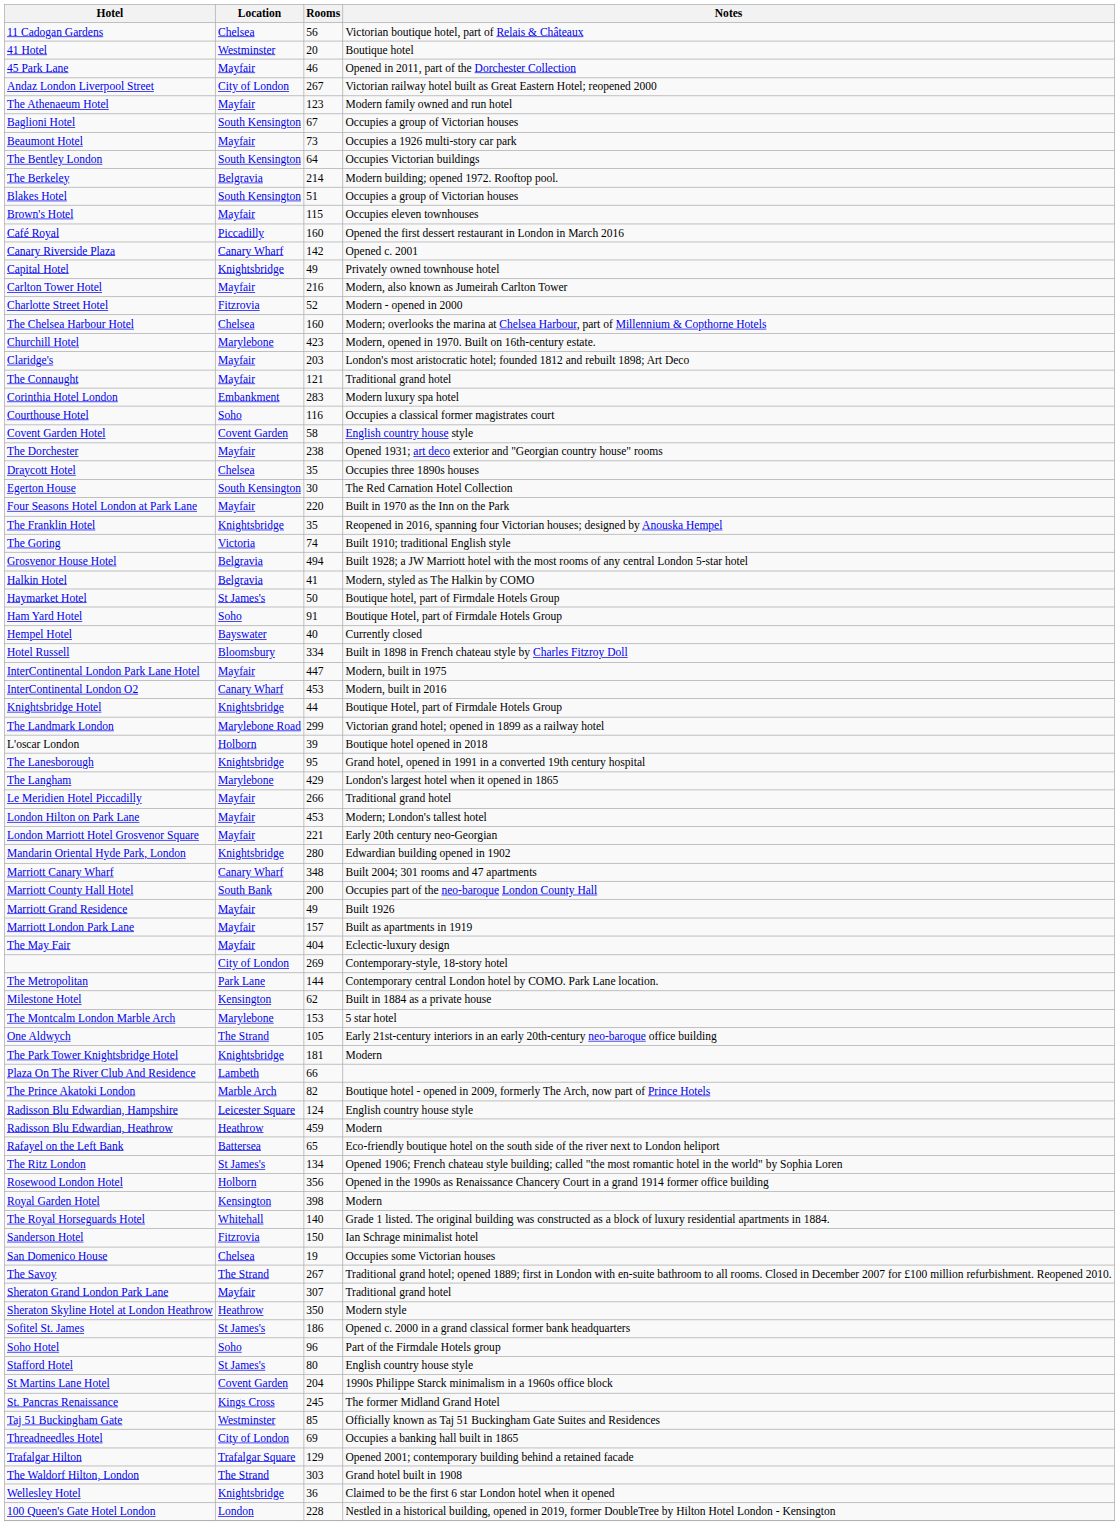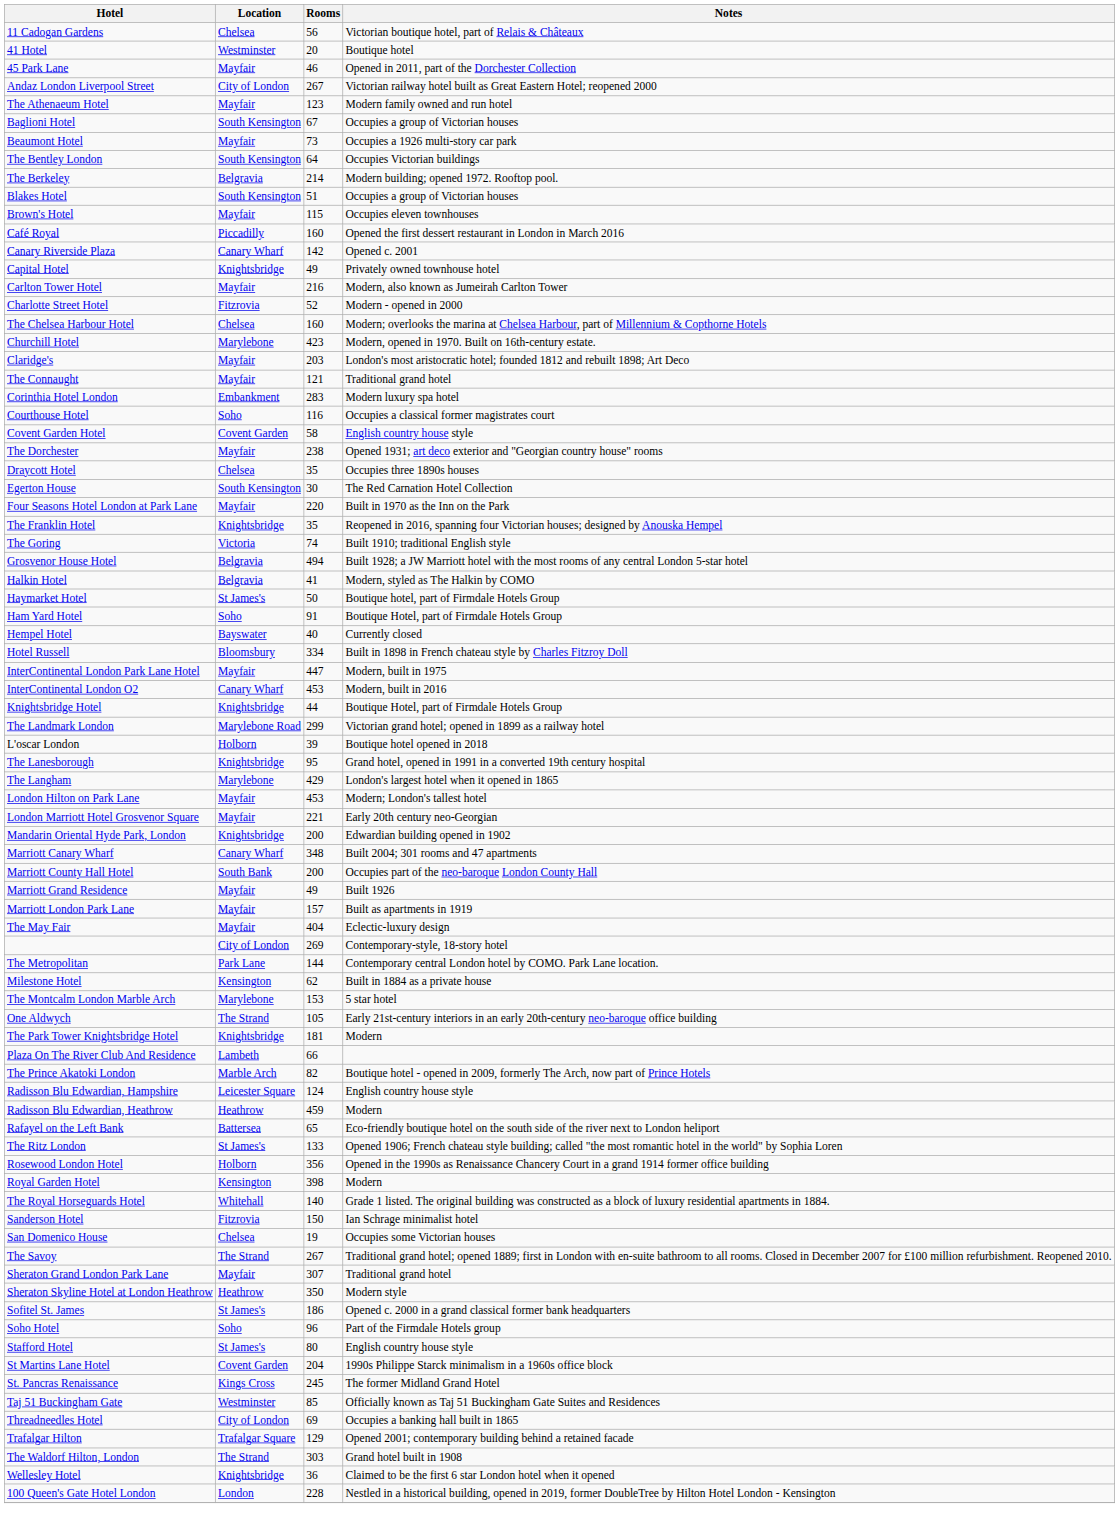- row: Le Meridien Hotel Piccadilly | Mayfair | 266 | Traditional grand hotel
Mandarin Oriental Hyde Park, London | Rooms: 280 -> 200
The Ritz London | Rooms: 134 -> 133
